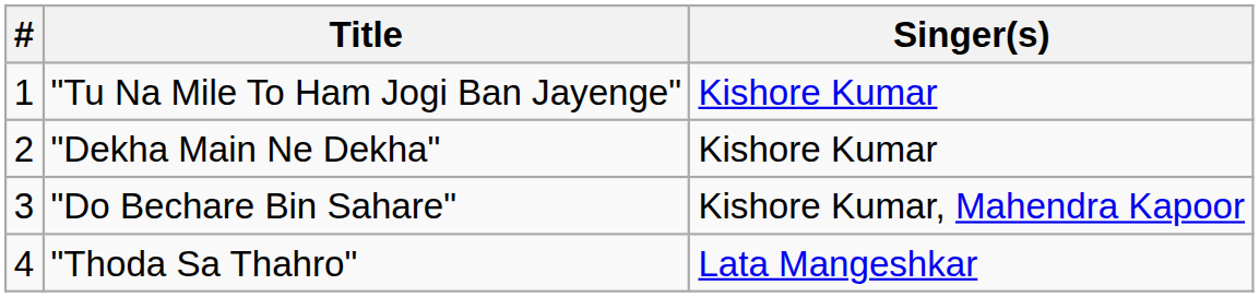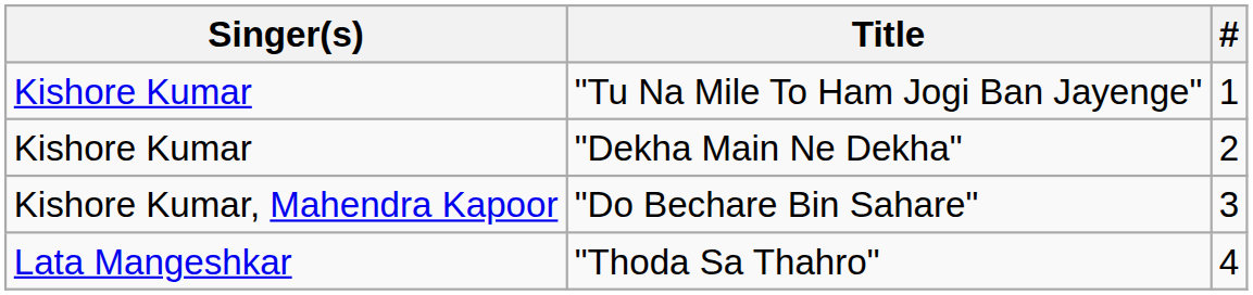columns swapped: # <-> Singer(s)
